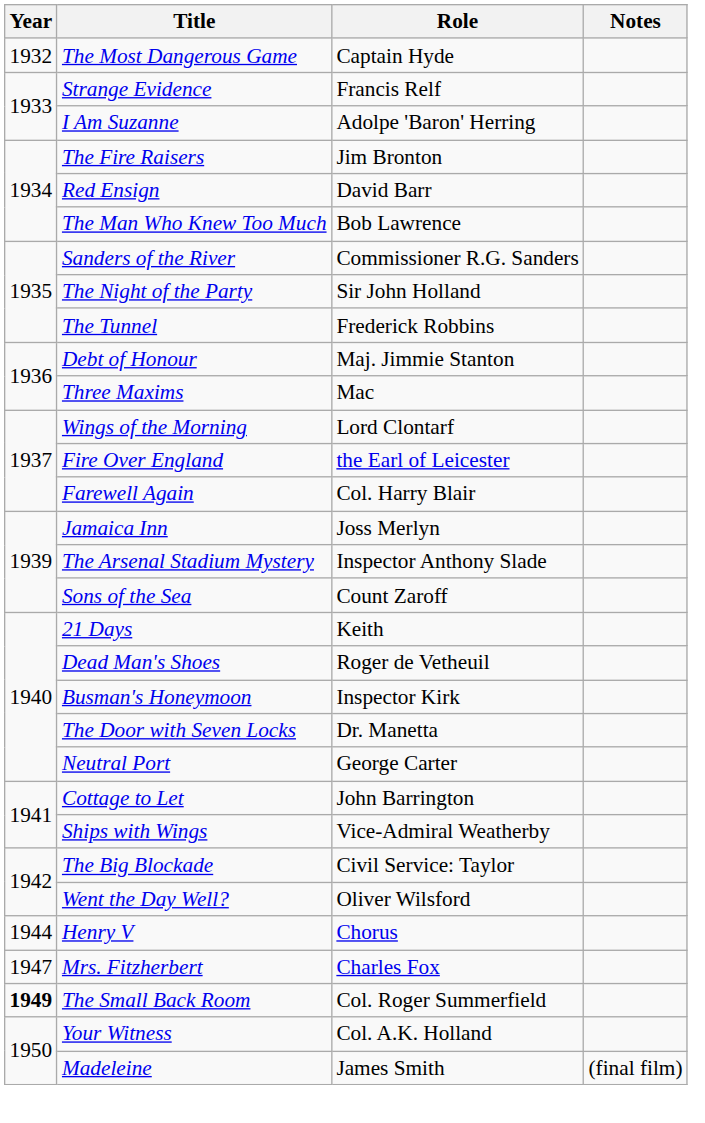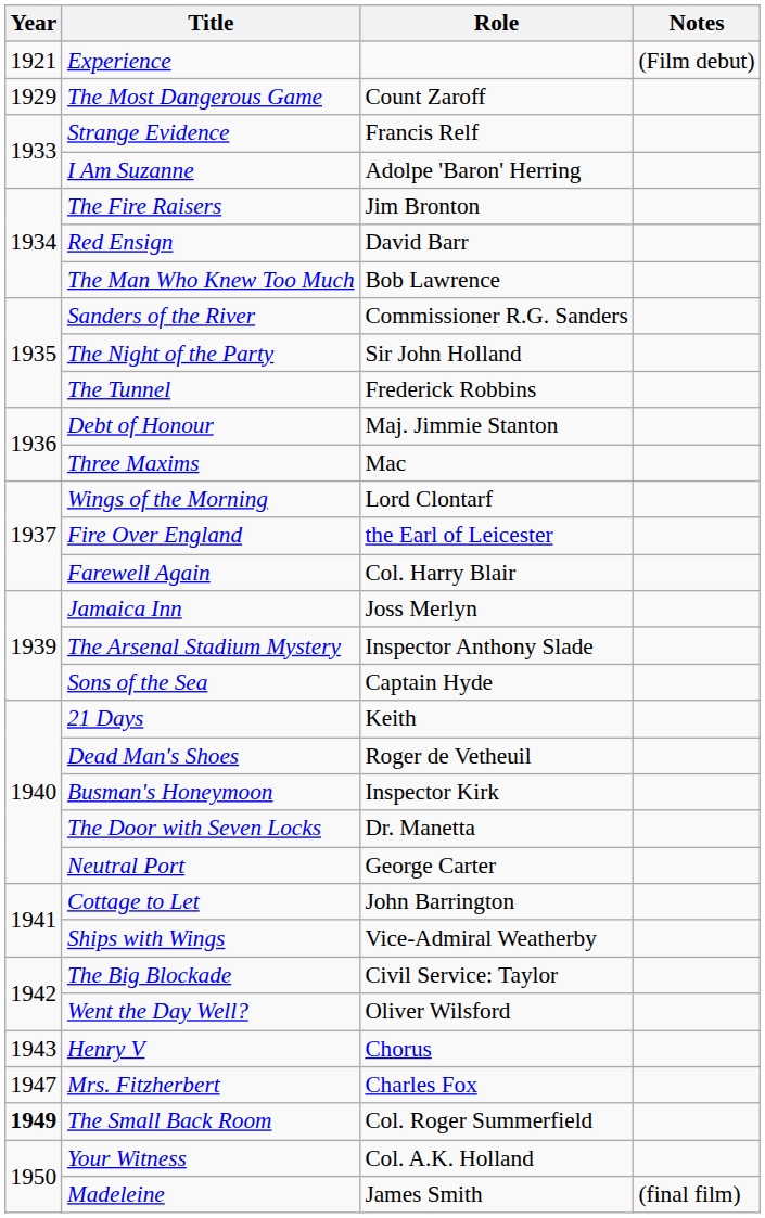+ row: 1921 | Experience | (Film debut)
The Most Dangerous Game | Year: 1932 -> 1929
The Most Dangerous Game | Role: Captain Hyde -> Count Zaroff
Sons of the Sea | Role: Count Zaroff -> Captain Hyde
Henry V | Year: 1944 -> 1943
